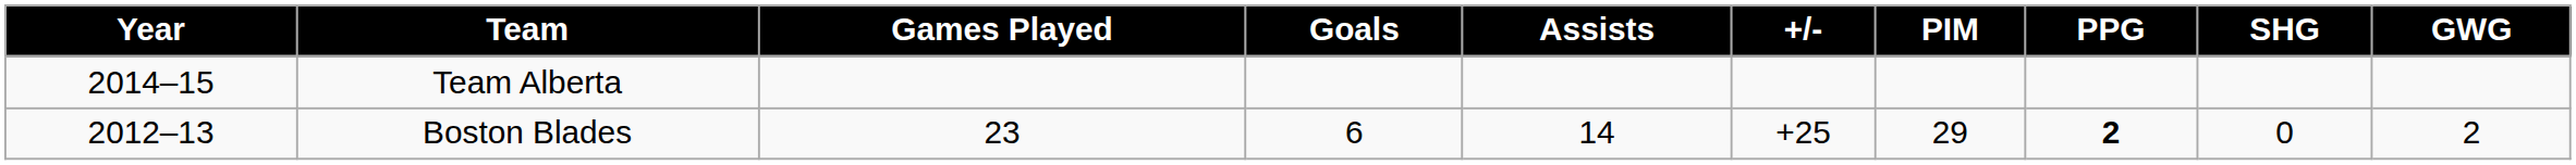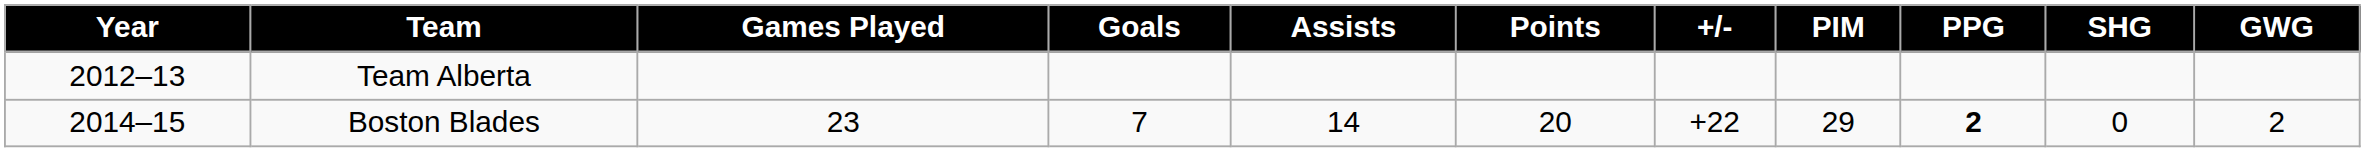+ column: Points | 20
Team Alberta | Year: 2014–15 -> 2012–13
Boston Blades | Year: 2012–13 -> 2014–15
Boston Blades | Goals: 6 -> 7
Boston Blades | +/-: +25 -> +22
